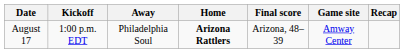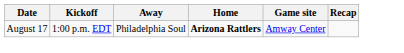- column: Final score | Arizona, 48–39
